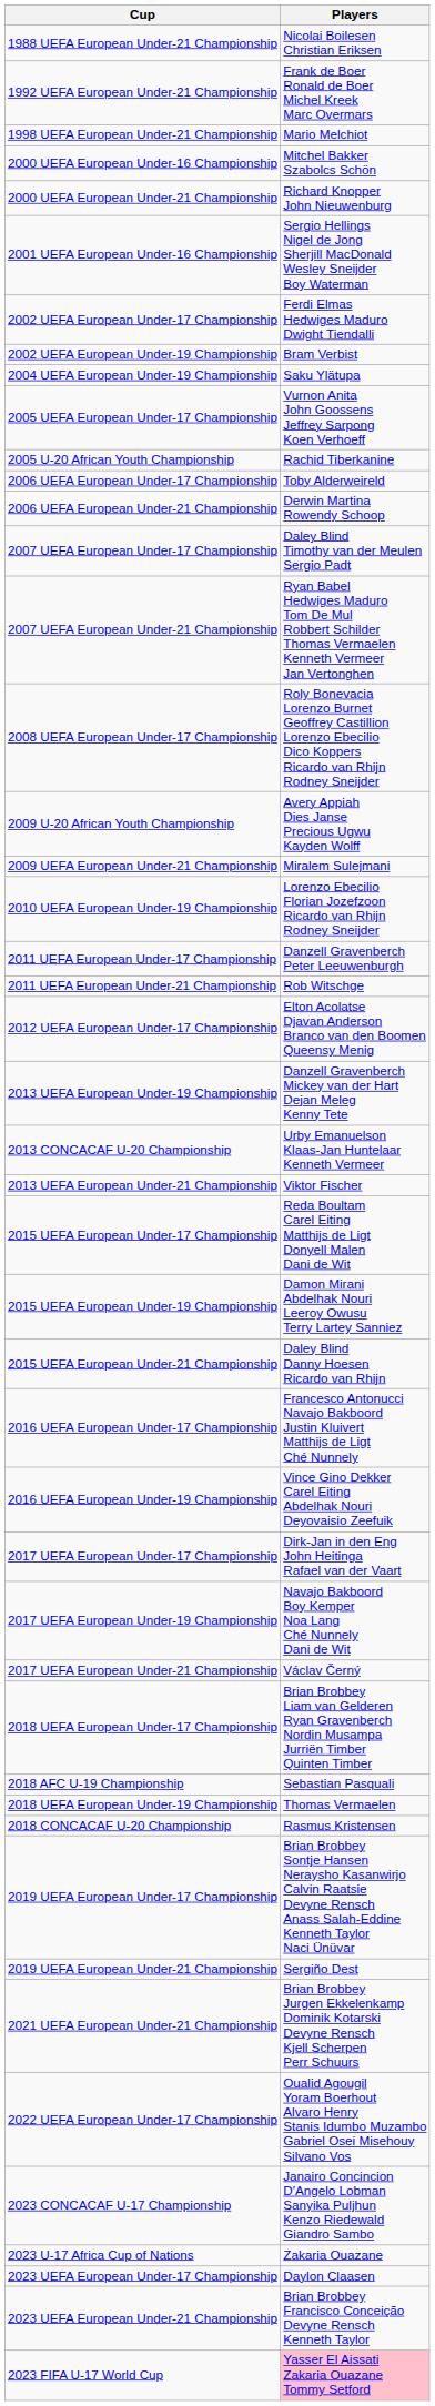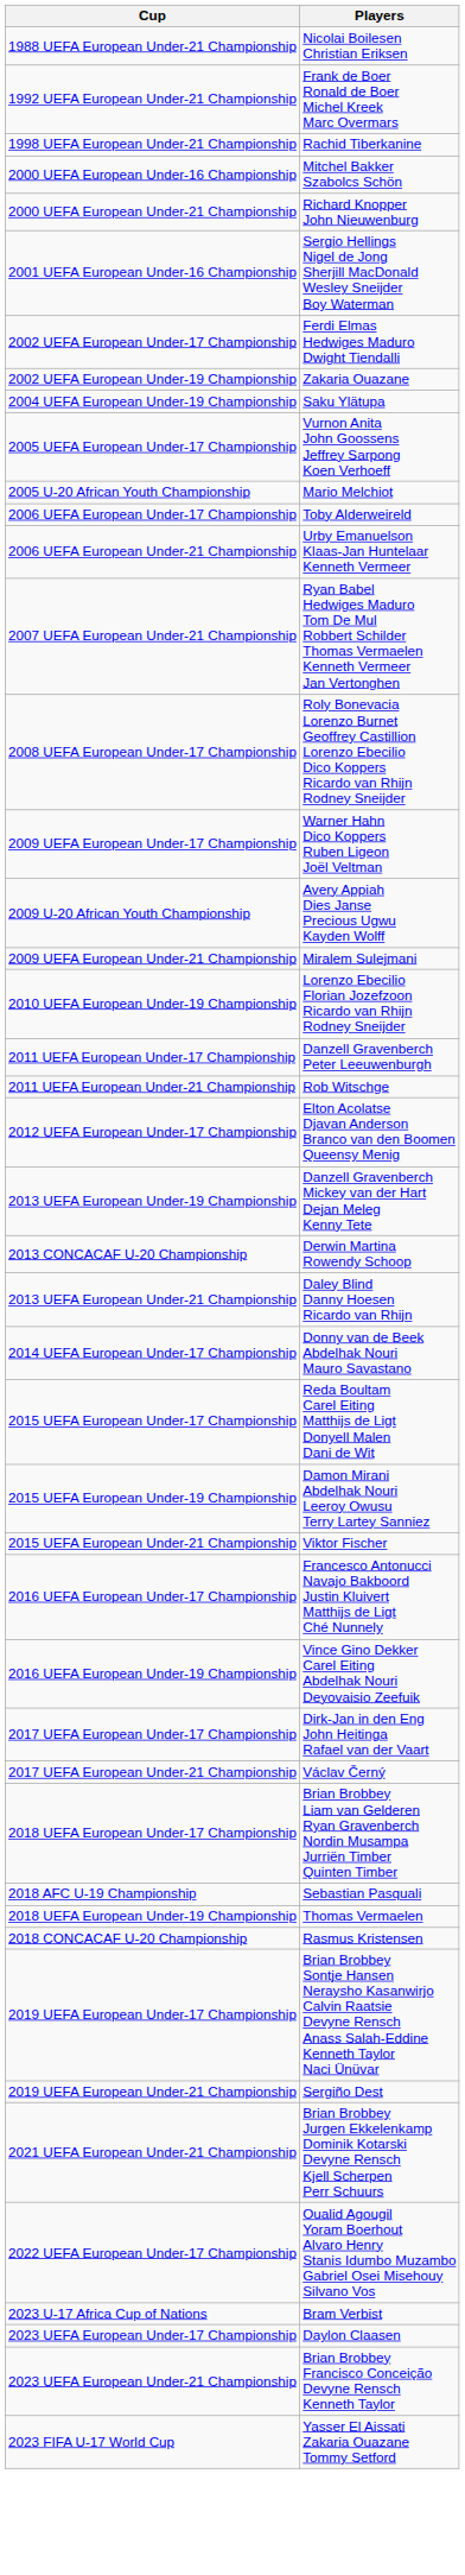1998 UEFA European Under-21 Championship | Players: Mario Melchiot -> Rachid Tiberkanine
2002 UEFA European Under-19 Championship | Players: Bram Verbist -> Zakaria Ouazane
2005 U-20 African Youth Championship | Players: Rachid Tiberkanine -> Mario Melchiot
2006 UEFA European Under-21 Championship | Players: Derwin Martina Rowendy Schoop -> Urby Emanuelson Klaas-Jan Huntelaar Kenneth Vermeer
- row: 2007 UEFA European Under-17 Championship | Daley Blind Timothy van der Meulen Sergio Padt
+ row: 2009 UEFA European Under-17 Championship | Warner Hahn Dico Koppers Ruben Ligeon Joël Veltman
2013 CONCACAF U-20 Championship | Players: Urby Emanuelson Klaas-Jan Huntelaar Kenneth Vermeer -> Derwin Martina Rowendy Schoop
2013 UEFA European Under-21 Championship | Players: Viktor Fischer -> Daley Blind Danny Hoesen Ricardo van Rhijn
+ row: 2014 UEFA European Under-17 Championship | Donny van de Beek Abdelhak Nouri Mauro Savastano
2015 UEFA European Under-21 Championship | Players: Daley Blind Danny Hoesen Ricardo van Rhijn -> Viktor Fischer
- row: 2017 UEFA European Under-19 Championship | Navajo Bakboord Boy Kemper Noa Lang Ché Nunnely Dani de Wit
- row: 2023 CONCACAF U-17 Championship | Janairo Concincion D'Angelo Lobman Sanyika Puljhun Kenzo Riedewald Giandro Sambo
2023 U-17 Africa Cup of Nations | Players: Zakaria Ouazane -> Bram Verbist
2023 FIFA U-17 World Cup | Players: pink background -> no background
